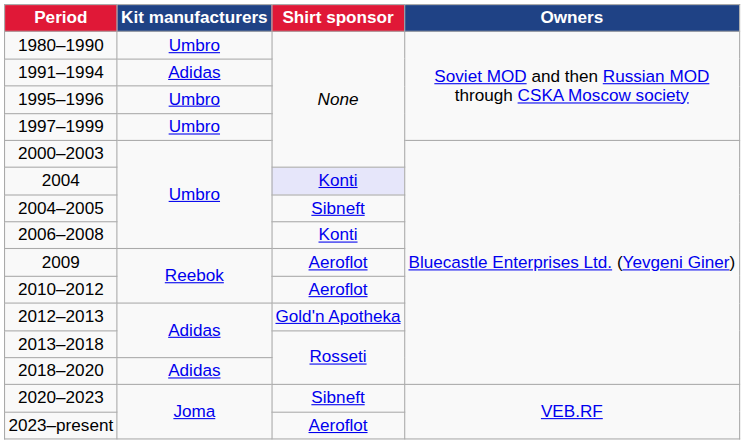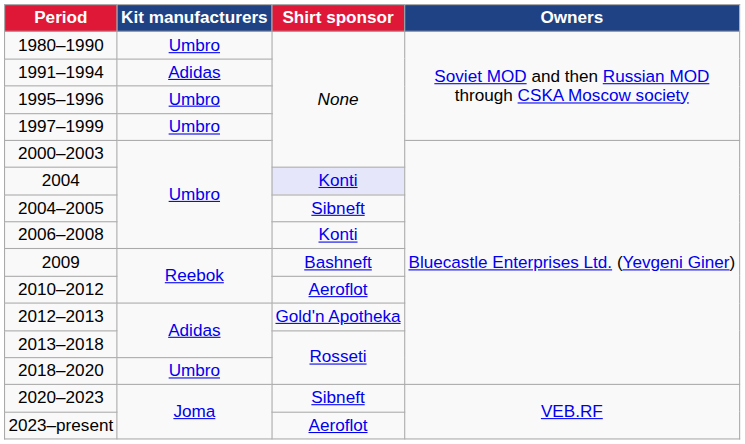2009 | Shirt sponsor: Aeroflot -> Bashneft
2018–2020 | Kit manufacturers: Adidas -> Umbro
